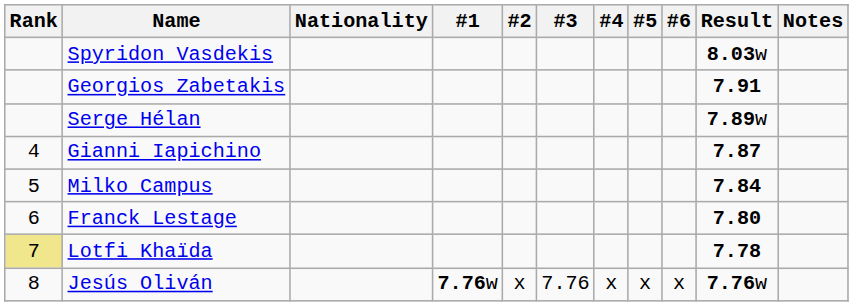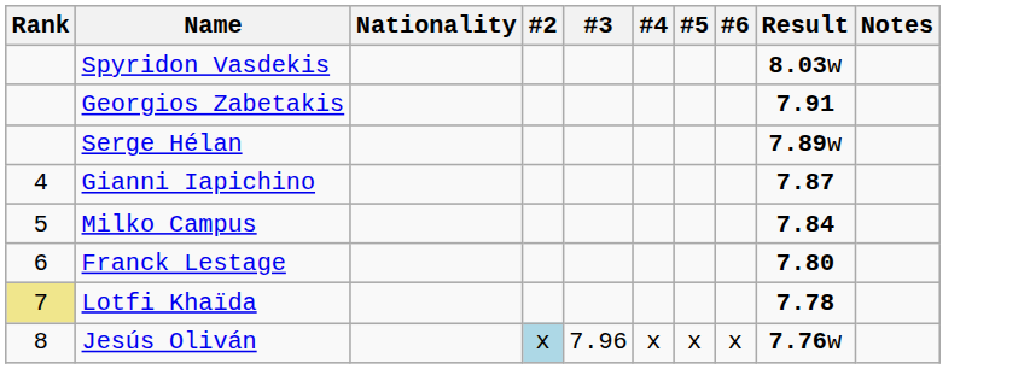- column: #1 | 7.76w
Jesús Oliván | #2: no background -> lightblue background
Jesús Oliván | #3: 7.76 -> 7.96
